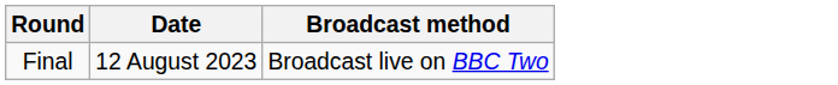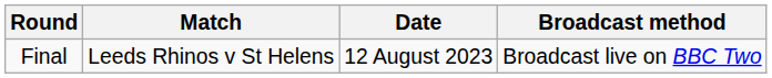+ column: Match | Leeds Rhinos v St Helens
